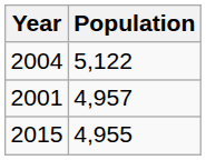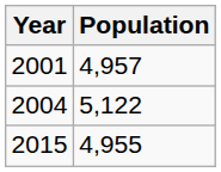rows swapped: 2001 <-> 2004
